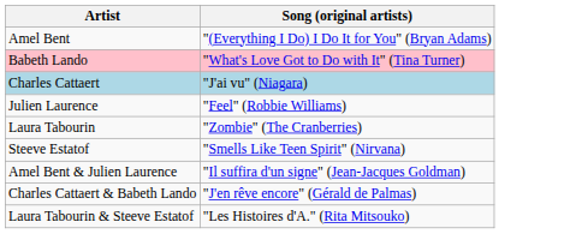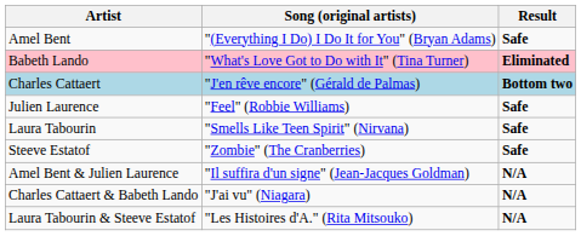+ column: Result | Safe | Eliminated | Bottom two | Safe | Safe | Safe | N/A | N/A | N/A
Charles Cattaert | Song (original artists): "J'ai vu" (Niagara) -> "J'en rêve encore" (Gérald de Palmas)
Laura Tabourin | Song (original artists): "Zombie" (The Cranberries) -> "Smells Like Teen Spirit" (Nirvana)
Steeve Estatof | Song (original artists): "Smells Like Teen Spirit" (Nirvana) -> "Zombie" (The Cranberries)
Charles Cattaert & Babeth Lando | Song (original artists): "J'en rêve encore" (Gérald de Palmas) -> "J'ai vu" (Niagara)
